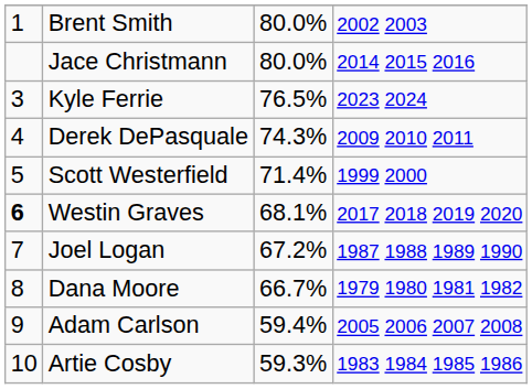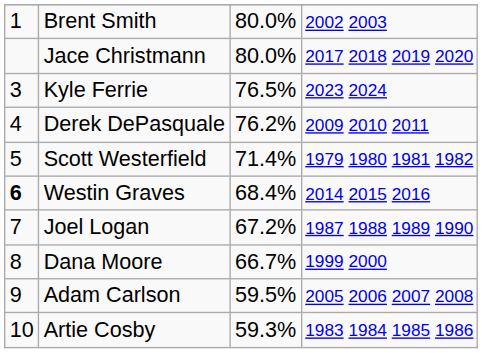Jace Christmann | column 4: 2014 2015 2016 -> 2017 2018 2019 2020
Derek DePasquale | column 3: 74.3% -> 76.2%
Scott Westerfield | column 4: 1999 2000 -> 1979 1980 1981 1982
Westin Graves | column 3: 68.1% -> 68.4%
Westin Graves | column 4: 2017 2018 2019 2020 -> 2014 2015 2016
Dana Moore | column 4: 1979 1980 1981 1982 -> 1999 2000
Adam Carlson | column 3: 59.4% -> 59.5%
